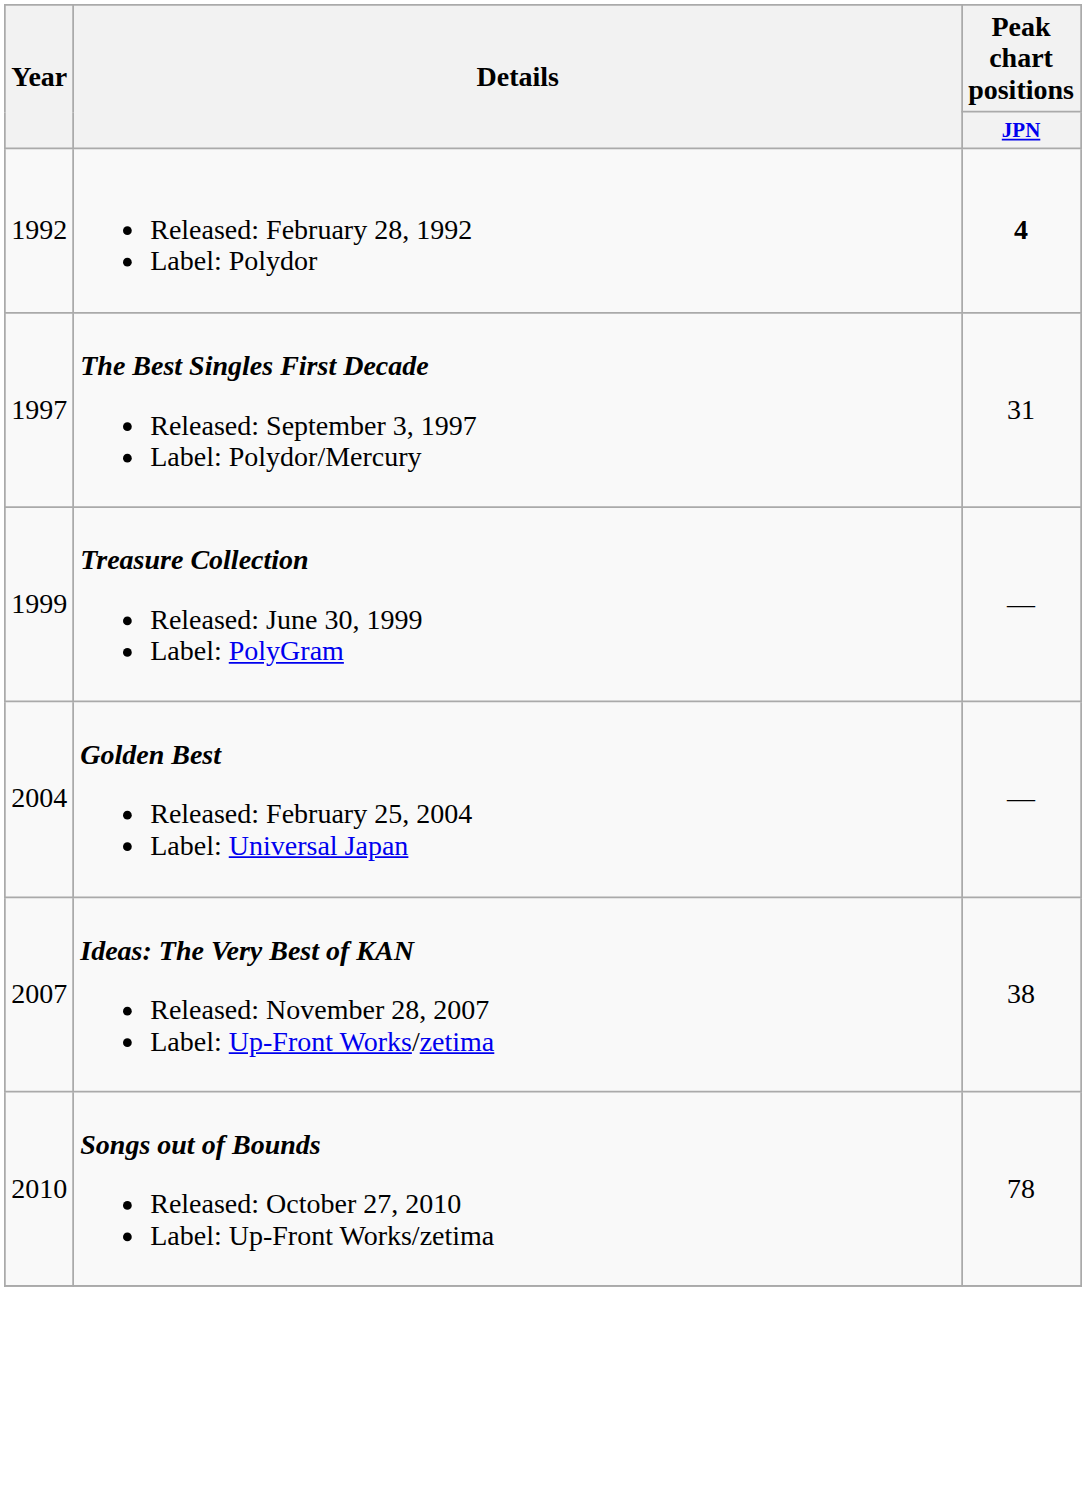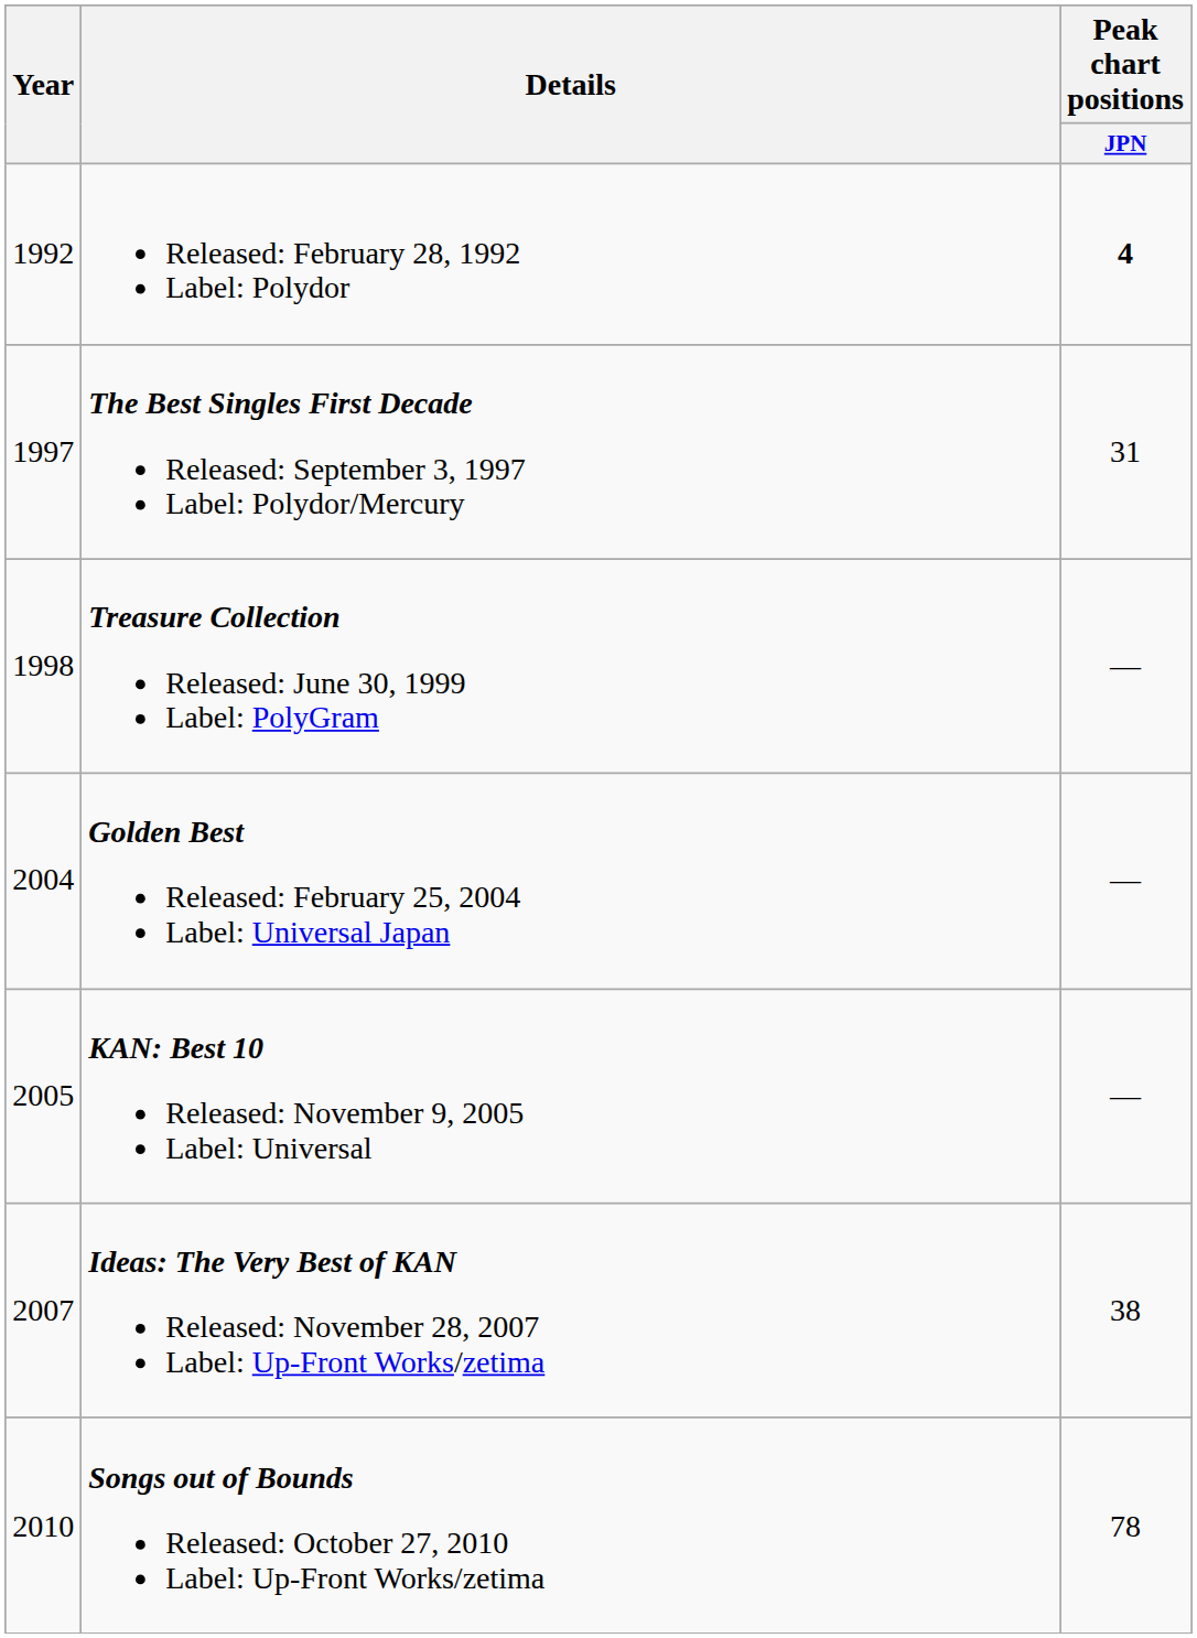Treasure Collection Released: June 30, 1999 Label: PolyGram | Year: 1999 -> 1998
+ row: 2005 | KAN: Best 10 Released: November 9, 2005 Label: Universal | —
